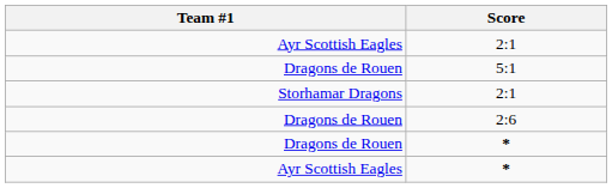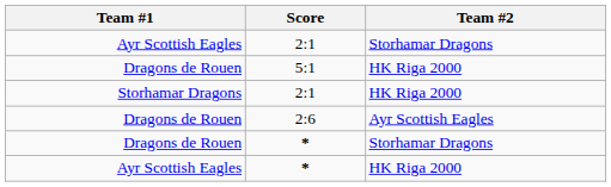+ column: Team #2 | Storhamar Dragons | HK Riga 2000 | HK Riga 2000 | Ayr Scottish Eagles | Storhamar Dragons | HK Riga 2000
